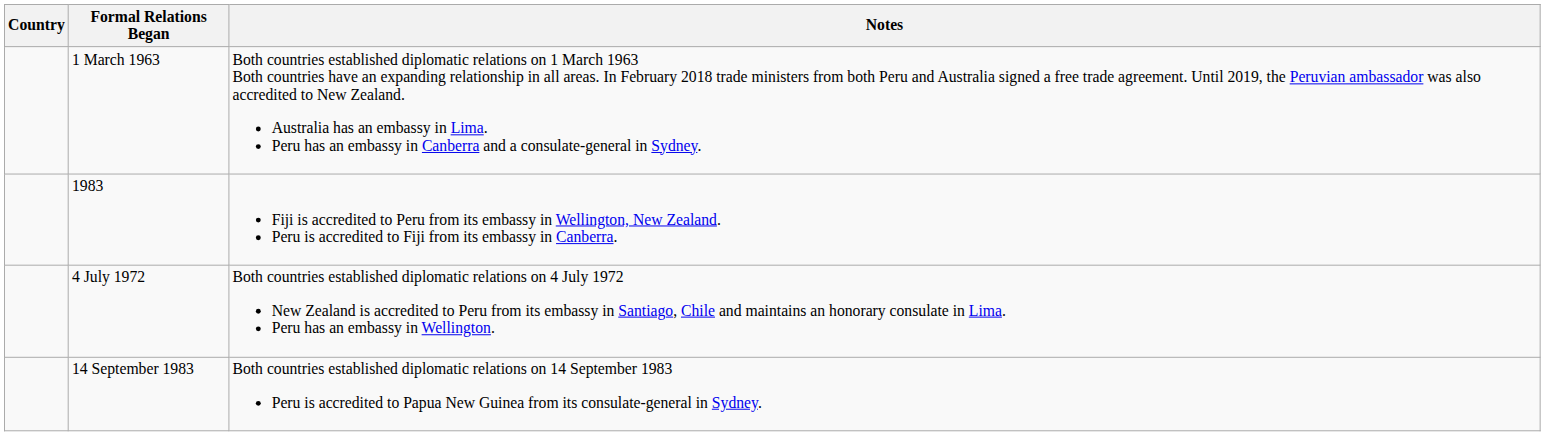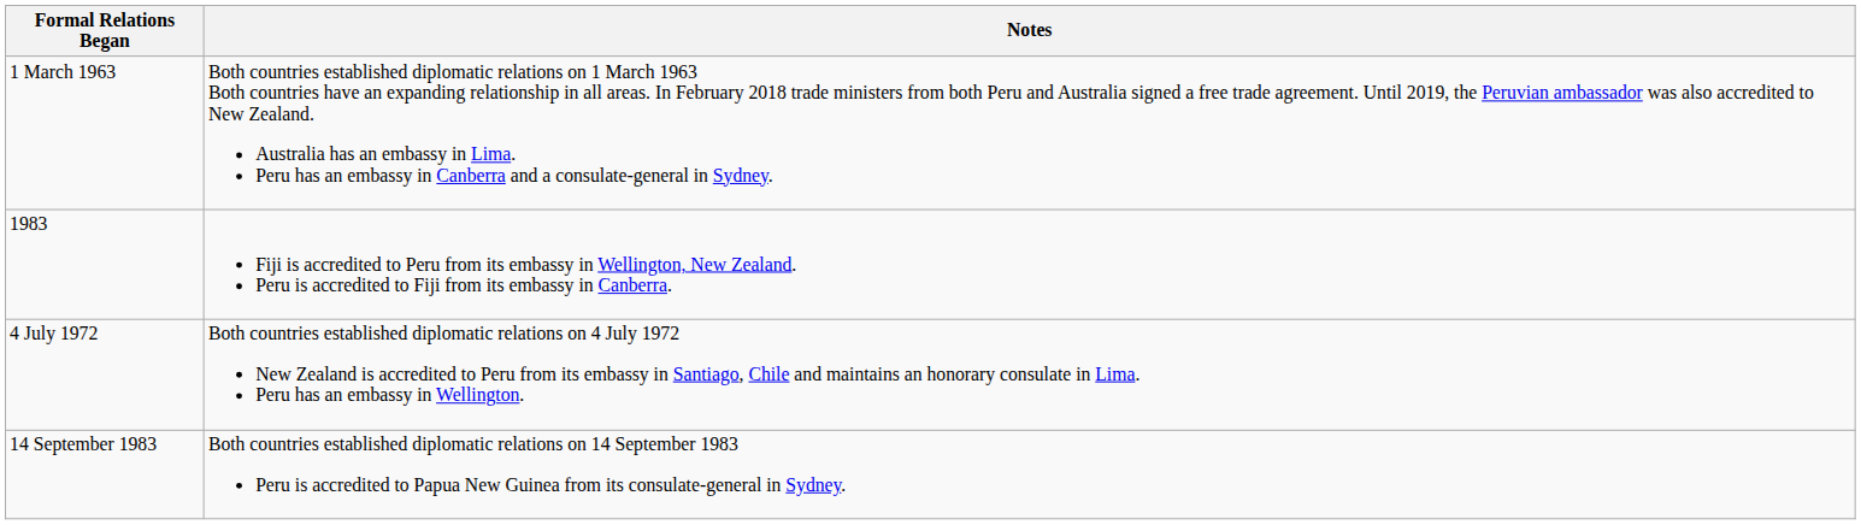- column: Country
